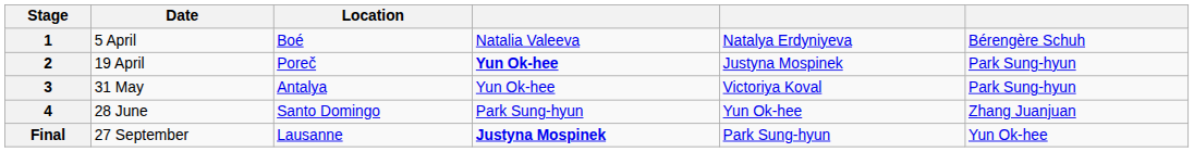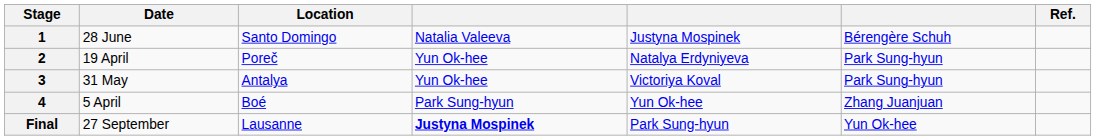+ column: Ref.
1 | Date: 5 April -> 28 June
1 | Location: Boé -> Santo Domingo
1 | column 5: Natalya Erdyniyeva -> Justyna Mospinek
2 | column 4: bold -> normal
2 | column 5: Justyna Mospinek -> Natalya Erdyniyeva
4 | Date: 28 June -> 5 April
4 | Location: Santo Domingo -> Boé
